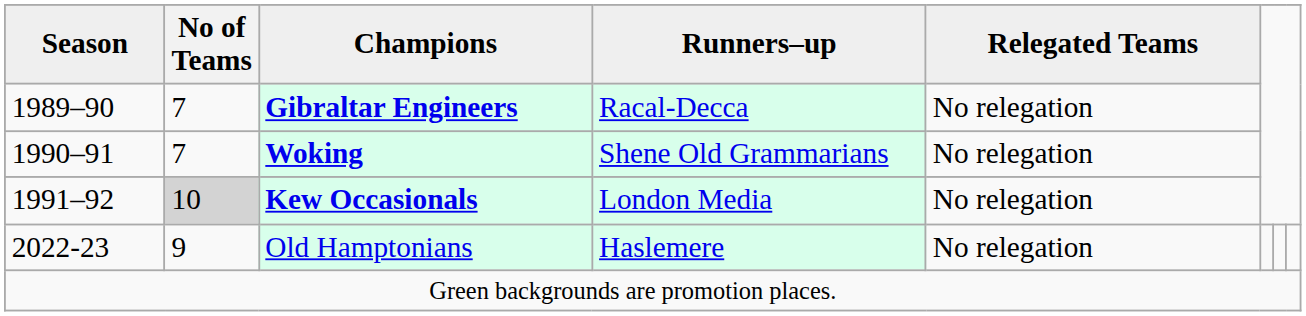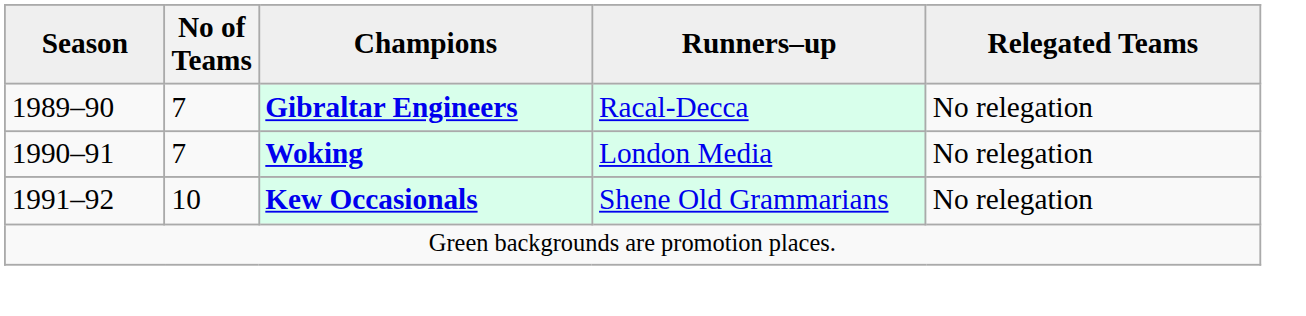Woking | Runners–up: Shene Old Grammarians -> London Media
Kew Occasionals | No of Teams: lightgrey background -> no background
Kew Occasionals | Runners–up: London Media -> Shene Old Grammarians
- row: 2022-23 | 9 | Old Hamptonians | Haslemere | No relegation
